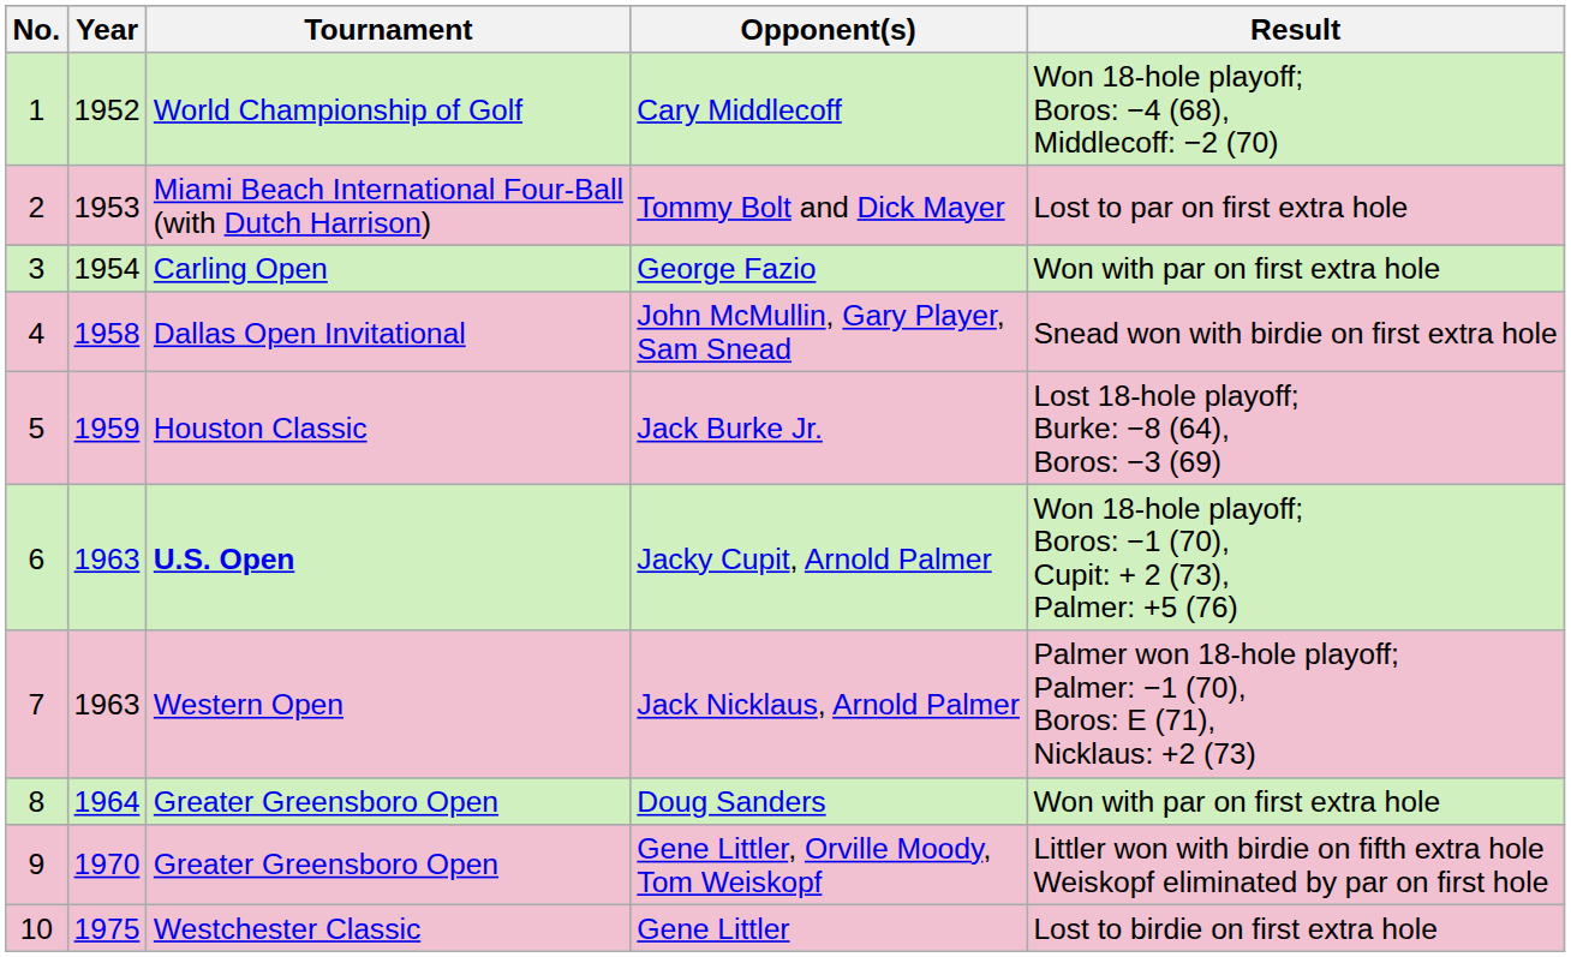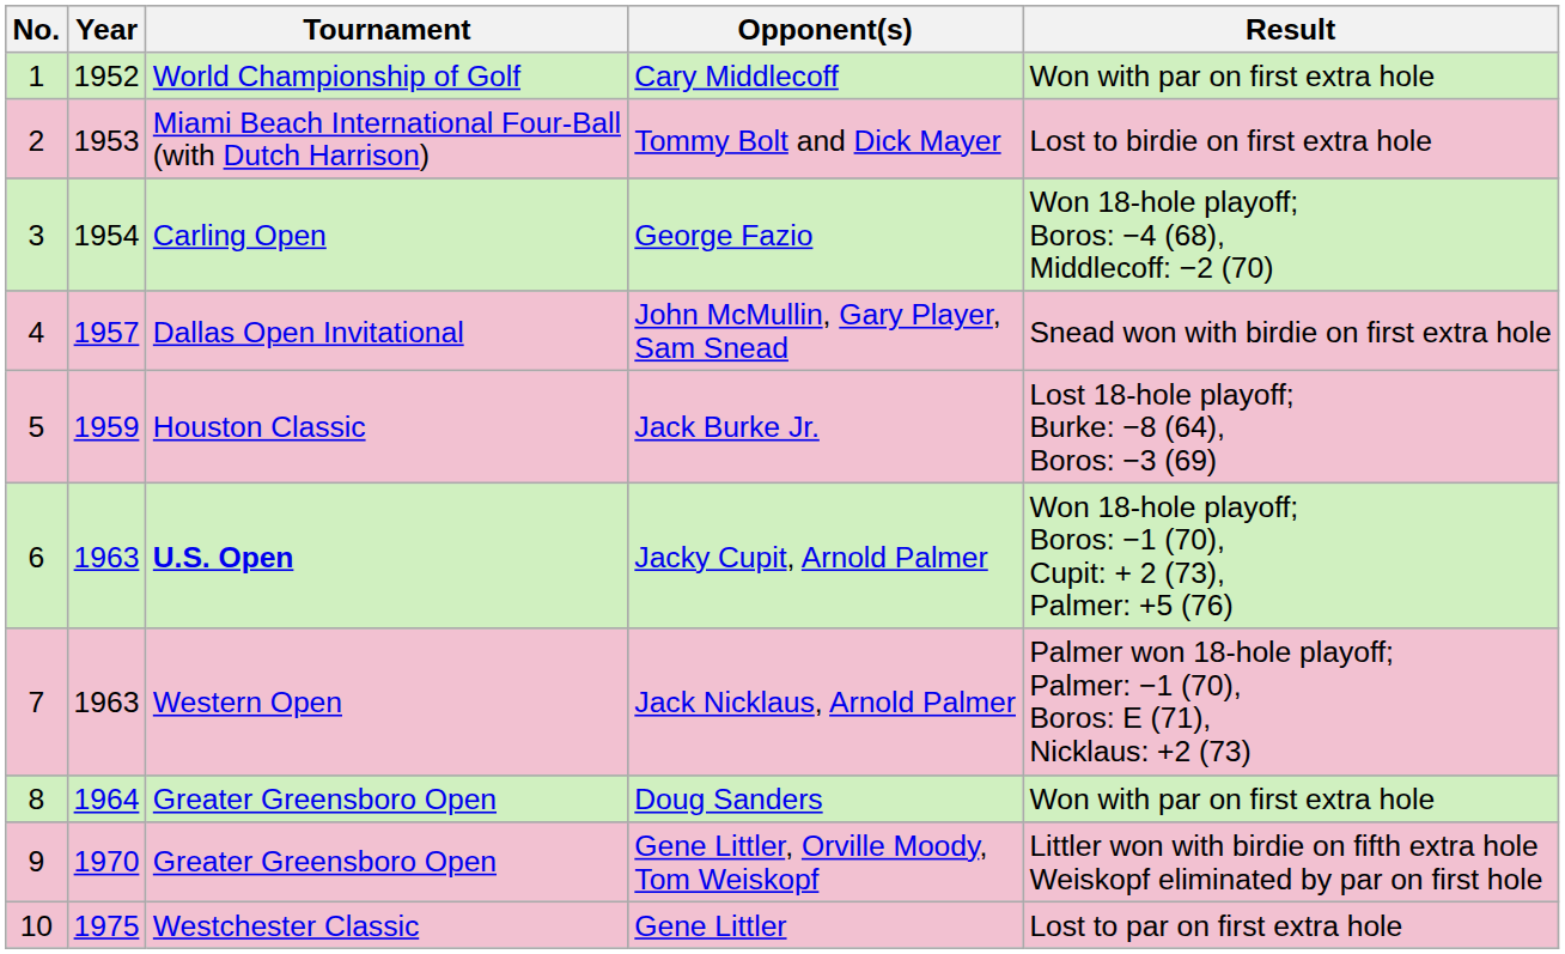Cary Middlecoff | Result: Won 18-hole playoff; Boros: −4 (68), Middlecoff: −2 (70) -> Won with par on first extra hole
Tommy Bolt and Dick Mayer | Result: Lost to par on first extra hole -> Lost to birdie on first extra hole
George Fazio | Result: Won with par on first extra hole -> Won 18-hole playoff; Boros: −4 (68), Middlecoff: −2 (70)
John McMullin, Gary Player, Sam Snead | Year: 1958 -> 1957
Gene Littler | Result: Lost to birdie on first extra hole -> Lost to par on first extra hole
